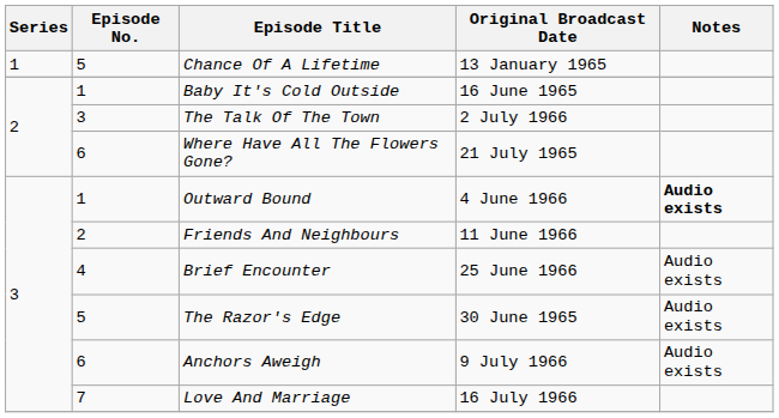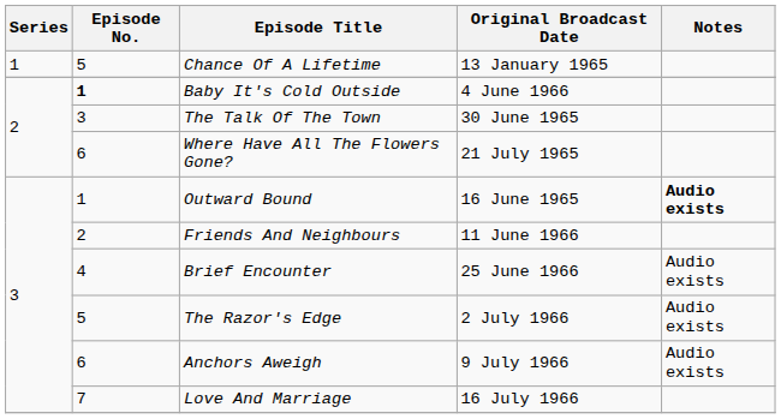Baby It's Cold Outside | Episode No.: normal -> bold
Baby It's Cold Outside | Original Broadcast Date: 16 June 1965 -> 4 June 1966
The Talk Of The Town | Original Broadcast Date: 2 July 1966 -> 30 June 1965
Outward Bound | Original Broadcast Date: 4 June 1966 -> 16 June 1965
The Razor's Edge | Original Broadcast Date: 30 June 1965 -> 2 July 1966
